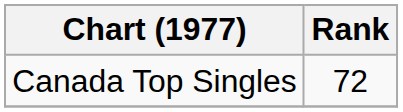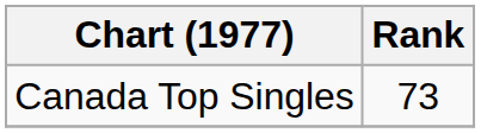Canada Top Singles | Rank: 72 -> 73
